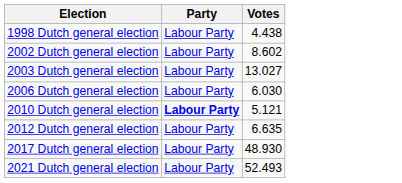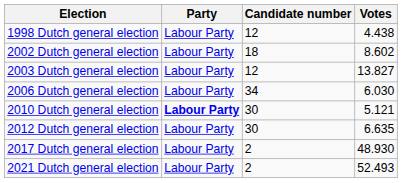+ column: Candidate number | 12 | 18 | 12 | 34 | 30 | 30 | 2 | 2
2003 Dutch general election | Votes: 13.027 -> 13.827
